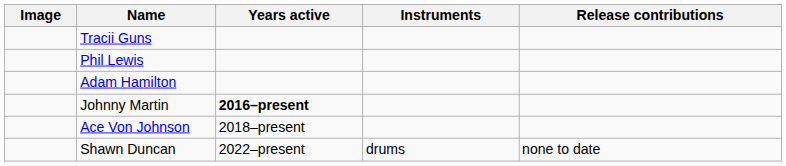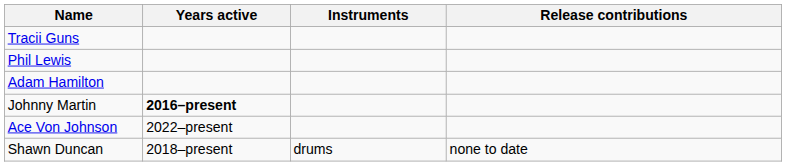- column: Image
Ace Von Johnson | Years active: 2018–present -> 2022–present
Shawn Duncan | Years active: 2022–present -> 2018–present
